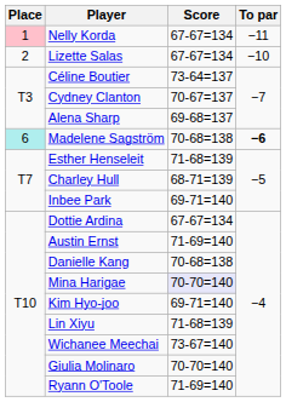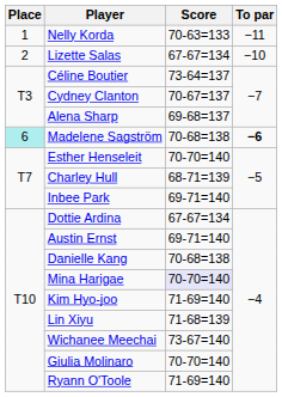Nelly Korda | Place: pink background -> no background
Nelly Korda | Score: 67-67=134 -> 70-63=133
Esther Henseleit | Score: 71-68=139 -> 70-70=140
Austin Ernst | Score: 71-69=140 -> 69-71=140
Kim Hyo-joo | Score: 69-71=140 -> 71-69=140
